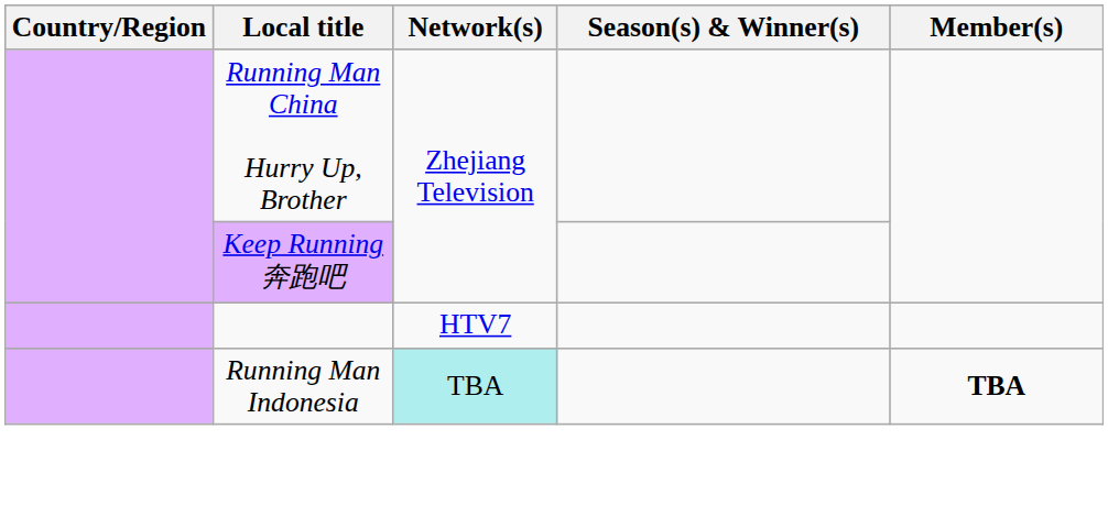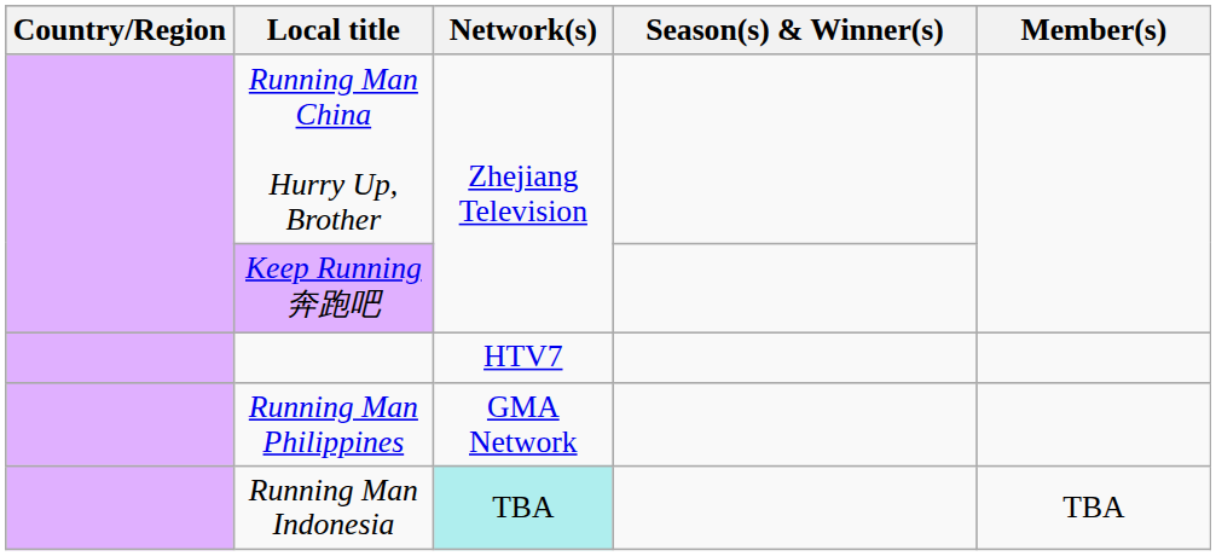+ row: Running Man Philippines | GMA Network
Running Man Indonesia | Member(s): bold -> normal
